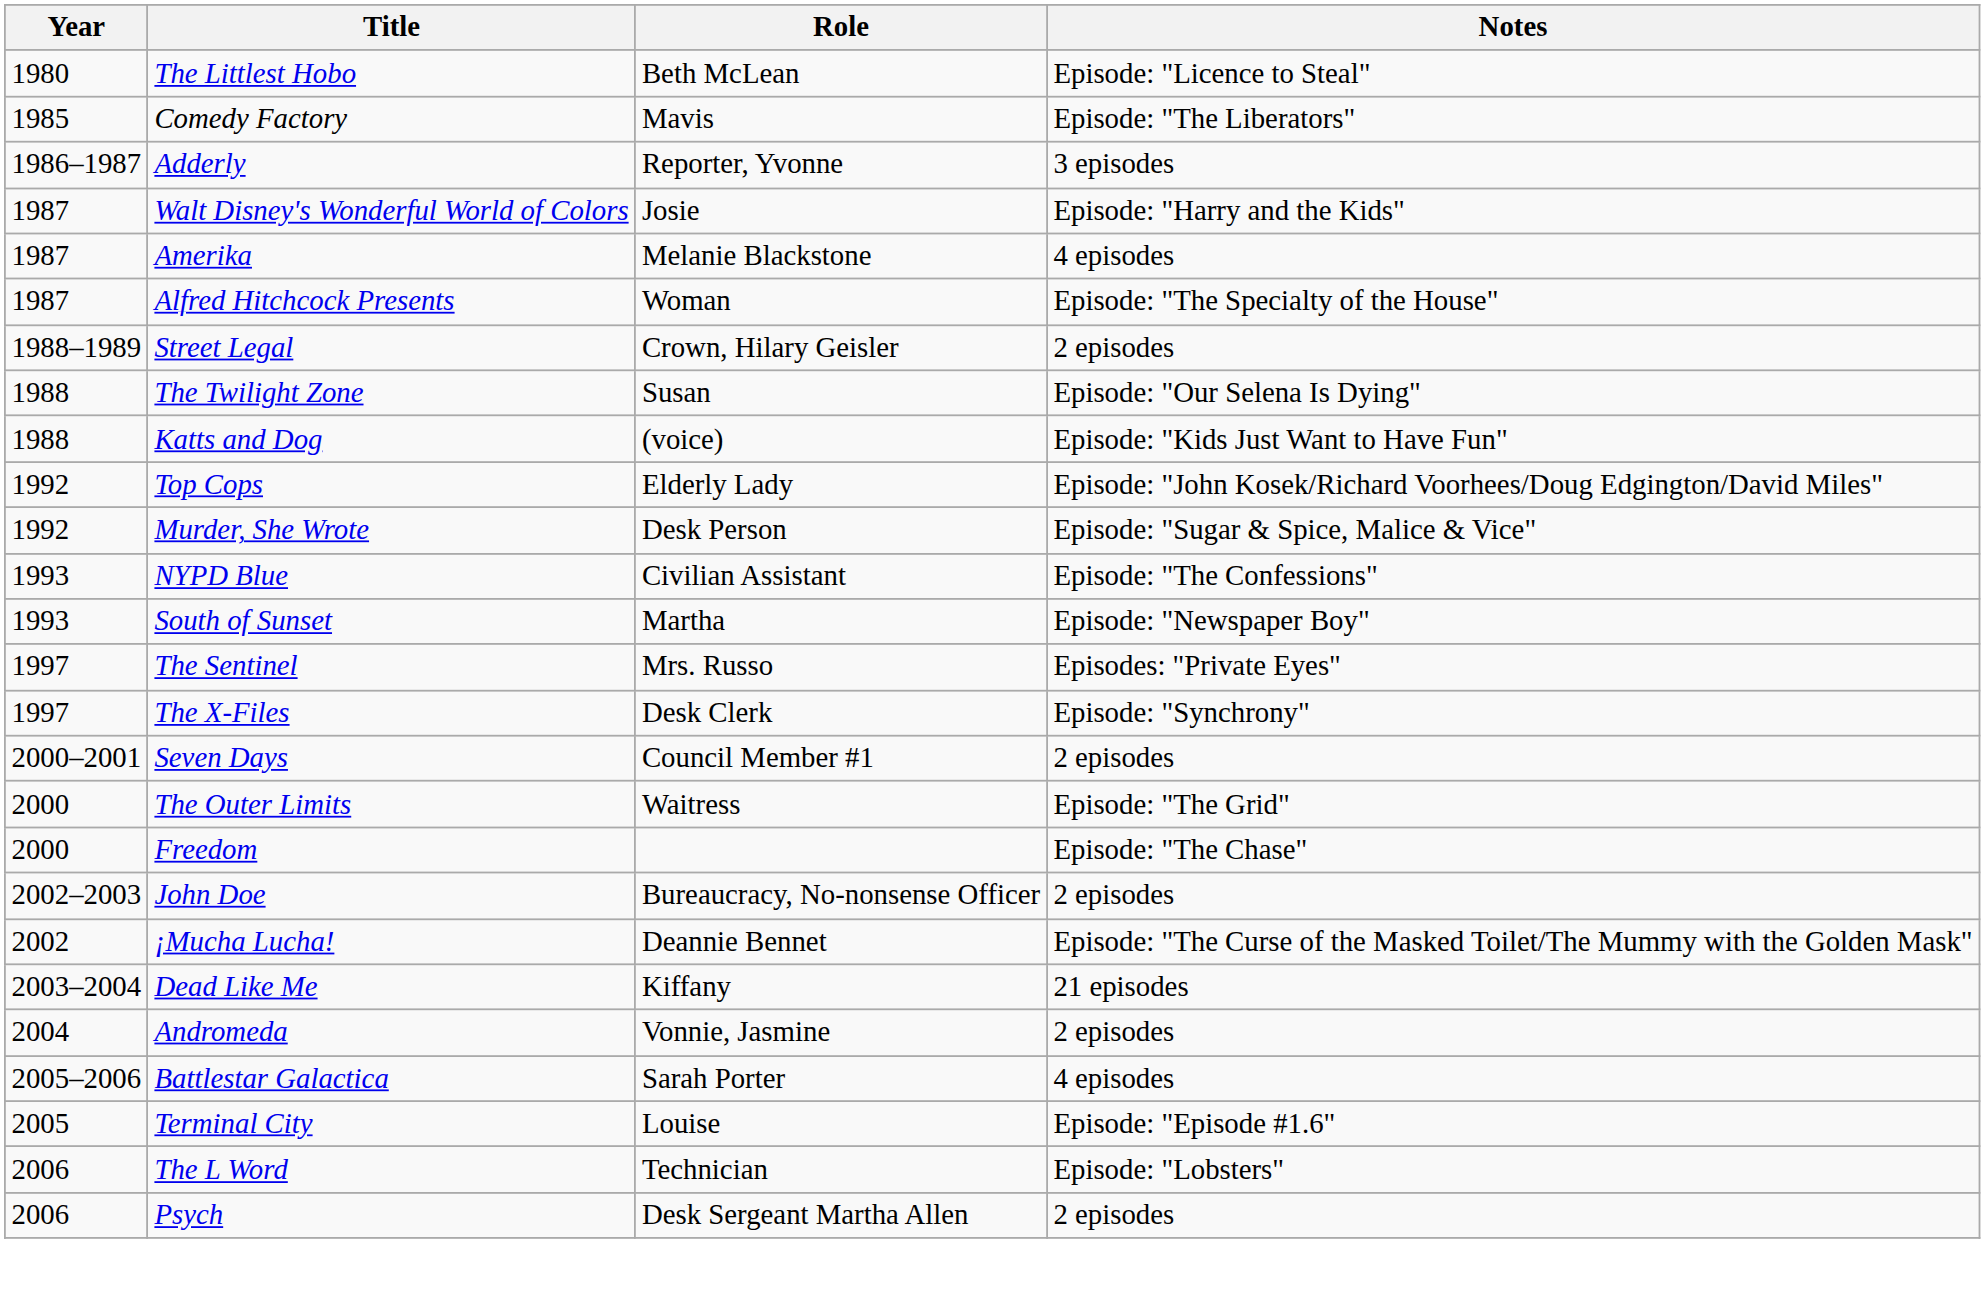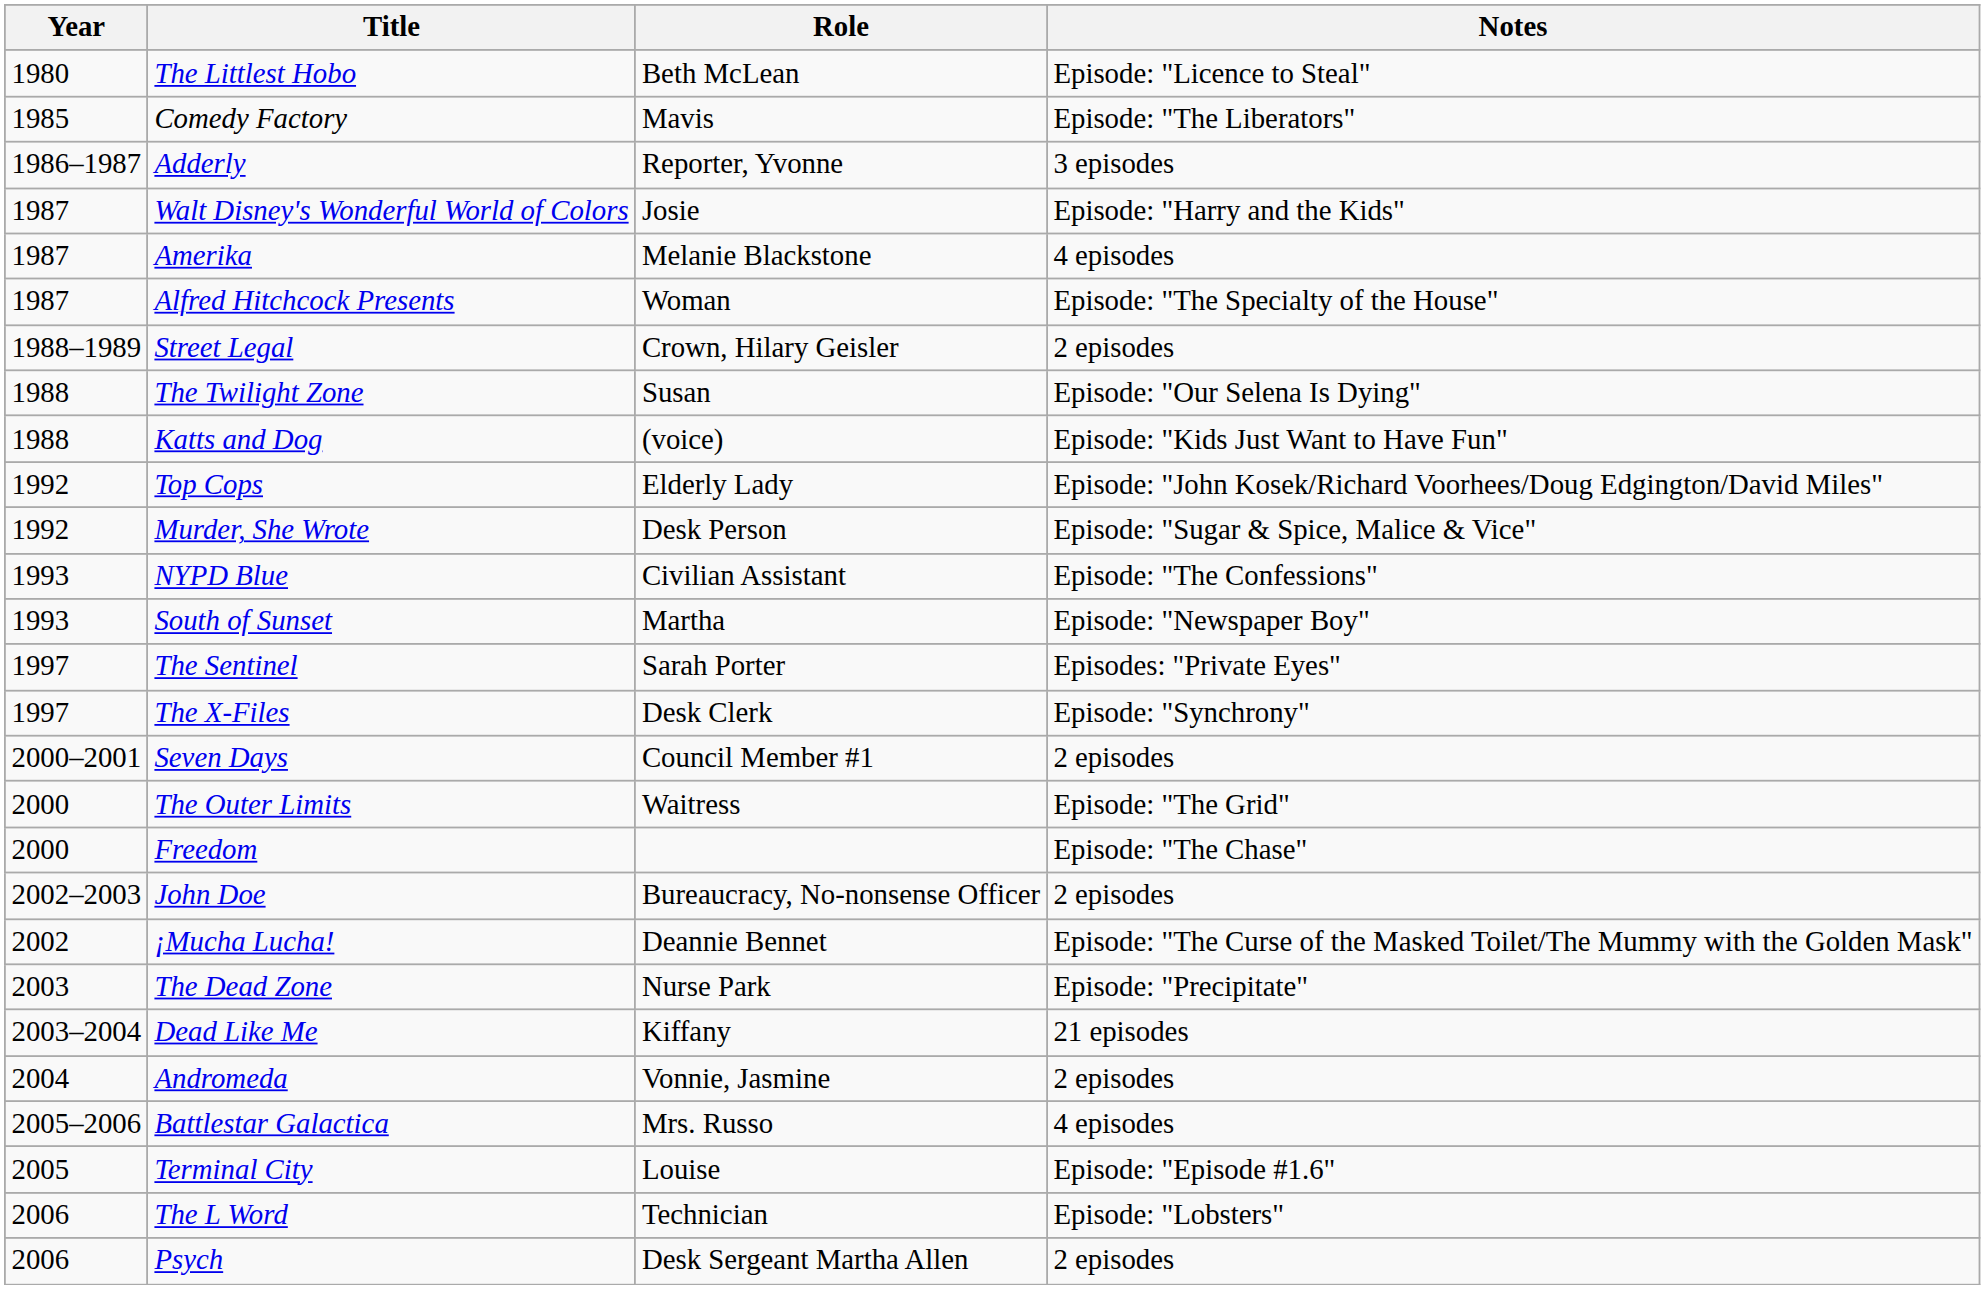The Sentinel | Role: Mrs. Russo -> Sarah Porter
+ row: 2003 | The Dead Zone | Nurse Park | Episode: "Precipitate"
Battlestar Galactica | Role: Sarah Porter -> Mrs. Russo
